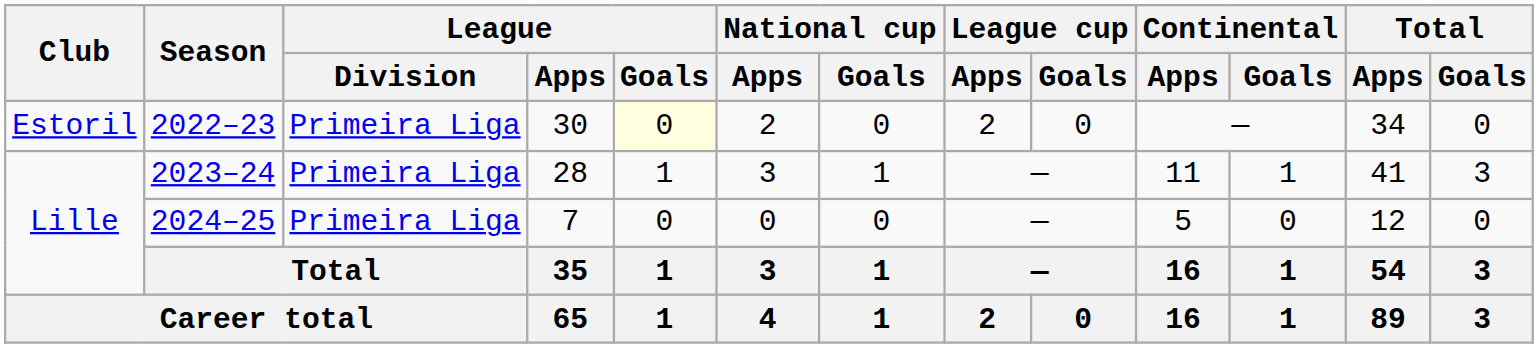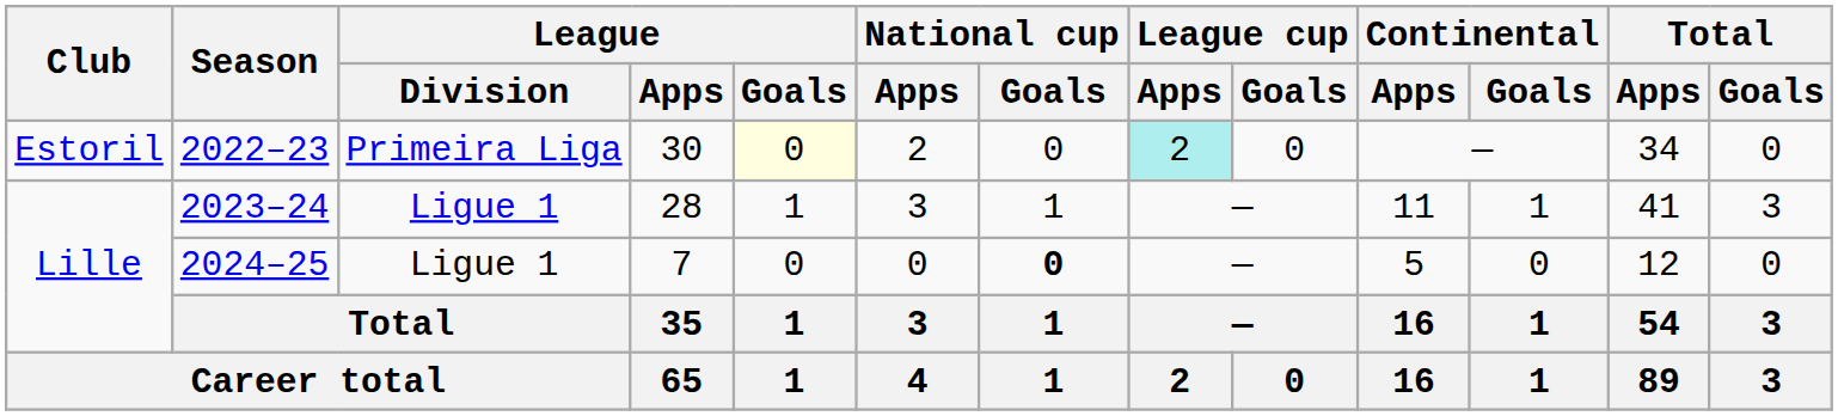2022–23 | League cup / Apps: no background -> paleturquoise background
2023–24 | League / Division: Primeira Liga -> Ligue 1
2024–25 | League / Division: Primeira Liga -> Ligue 1
2024–25 | National cup / Goals: normal -> bold
